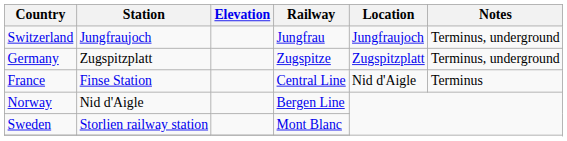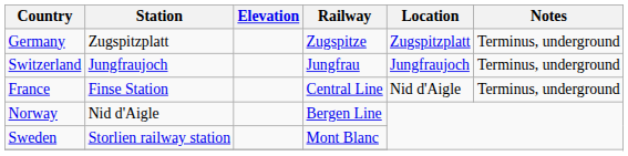rows swapped: Switzerland <-> Germany
France | Notes: Terminus -> Terminus, underground
